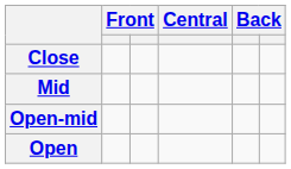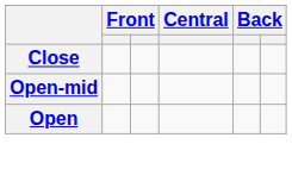- row: Mid
